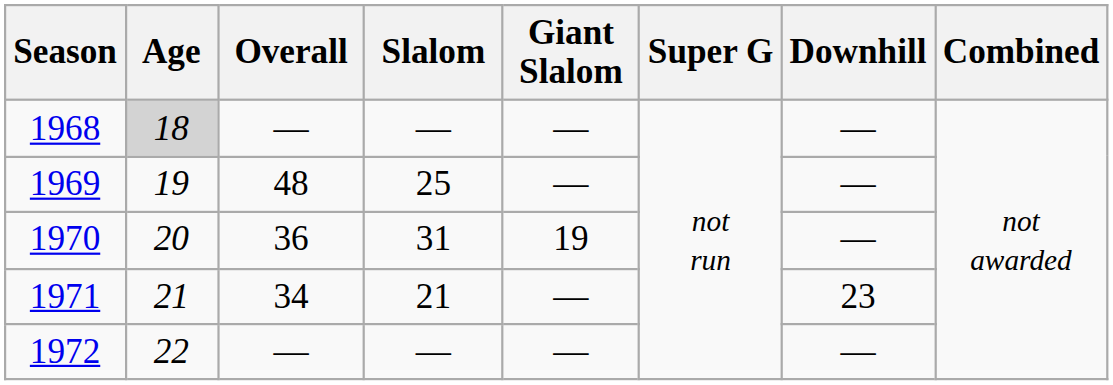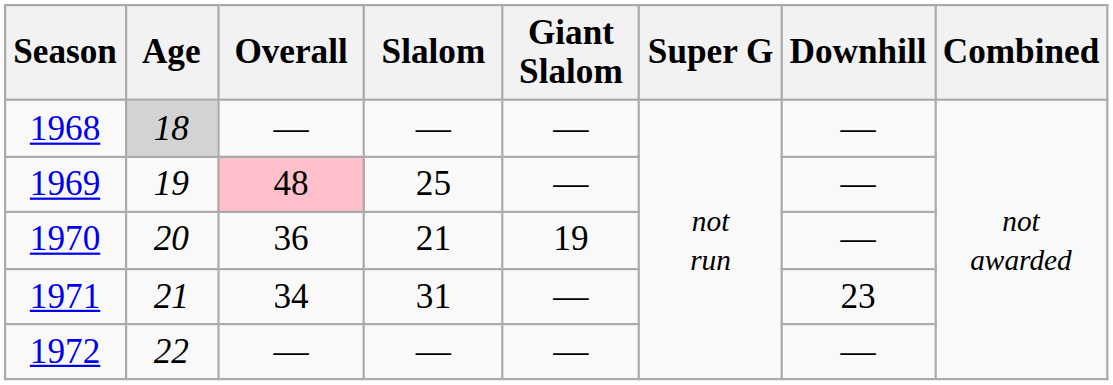1969 | Overall: no background -> pink background
1970 | Slalom: 31 -> 21
1971 | Slalom: 21 -> 31
